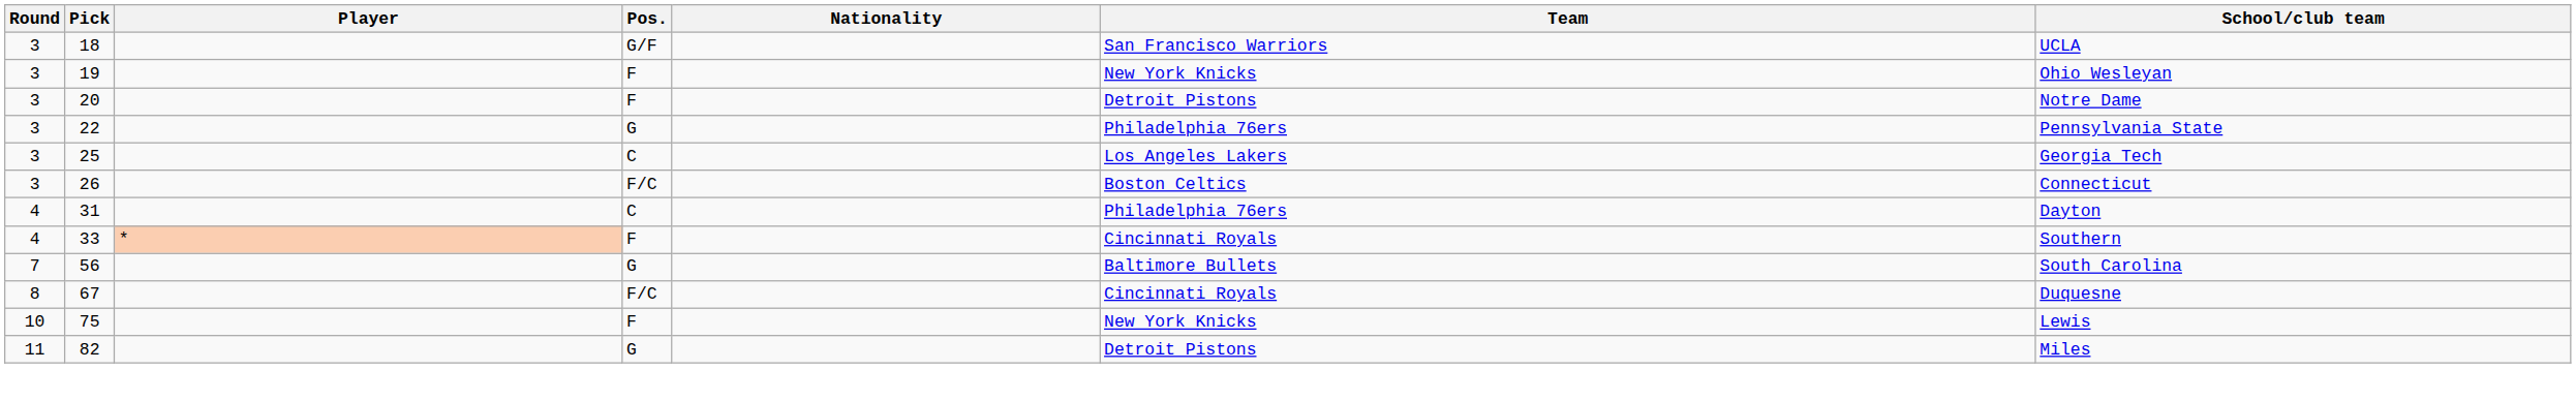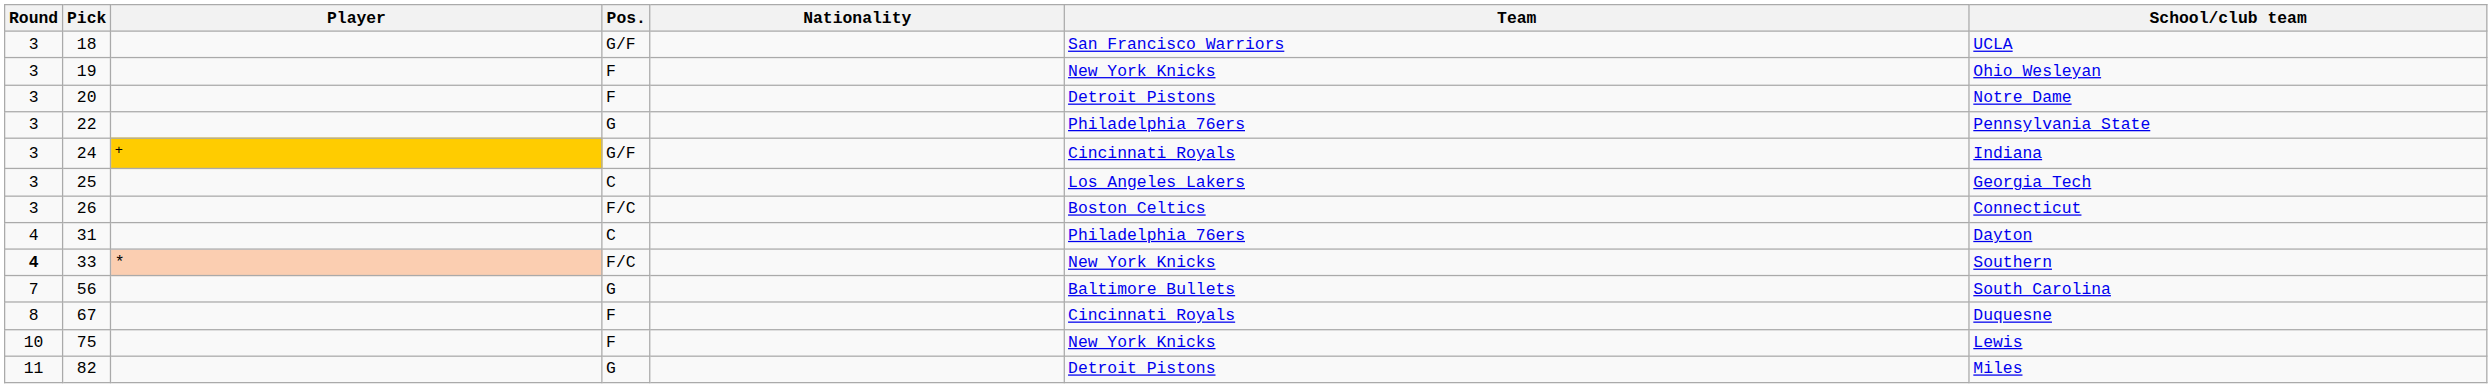+ row: 3 | 24 | + | G/F | Cincinnati Royals | Indiana
33 | Round: normal -> bold
33 | Pos.: F -> F/C
33 | Team: Cincinnati Royals -> New York Knicks
67 | Pos.: F/C -> F
